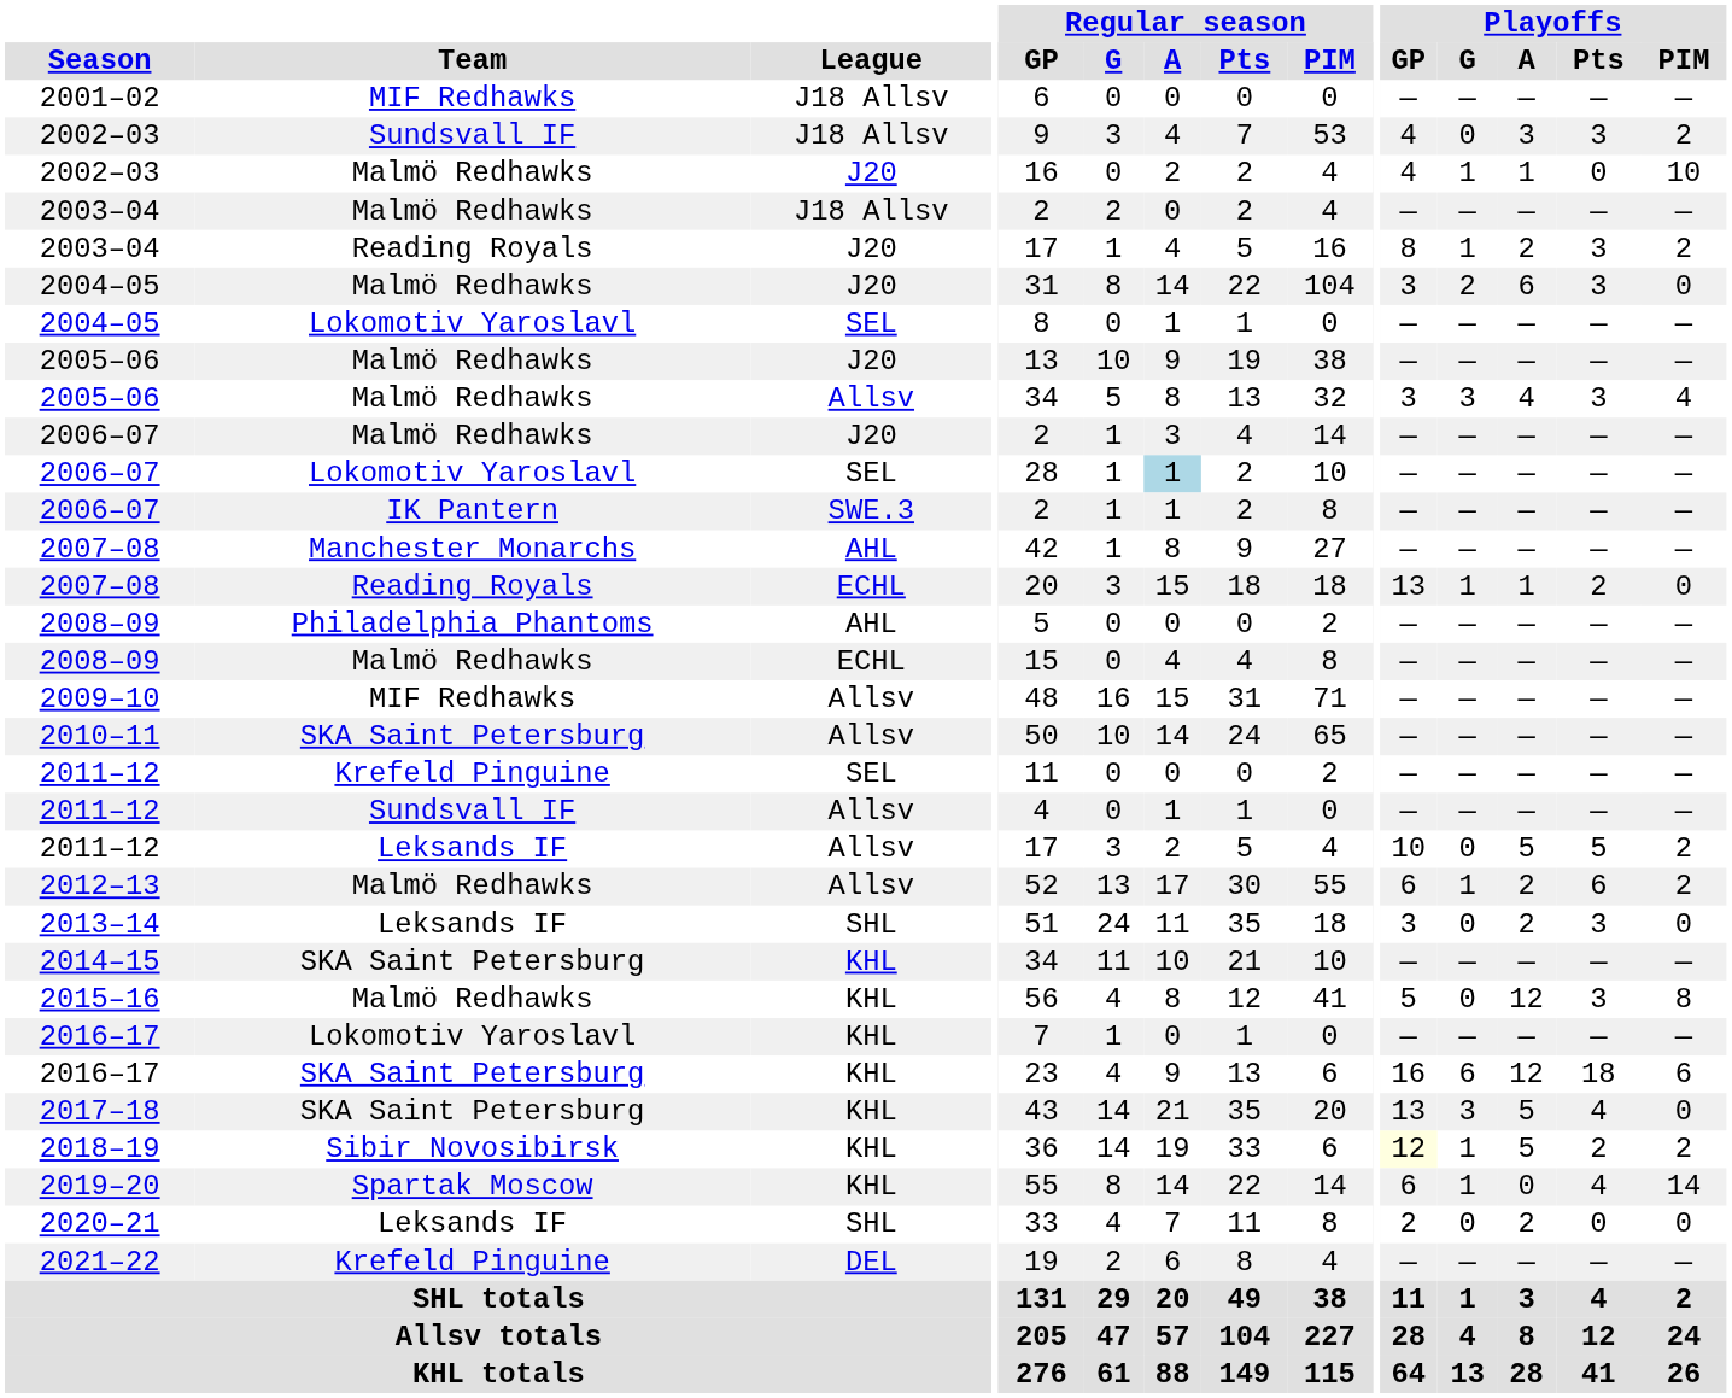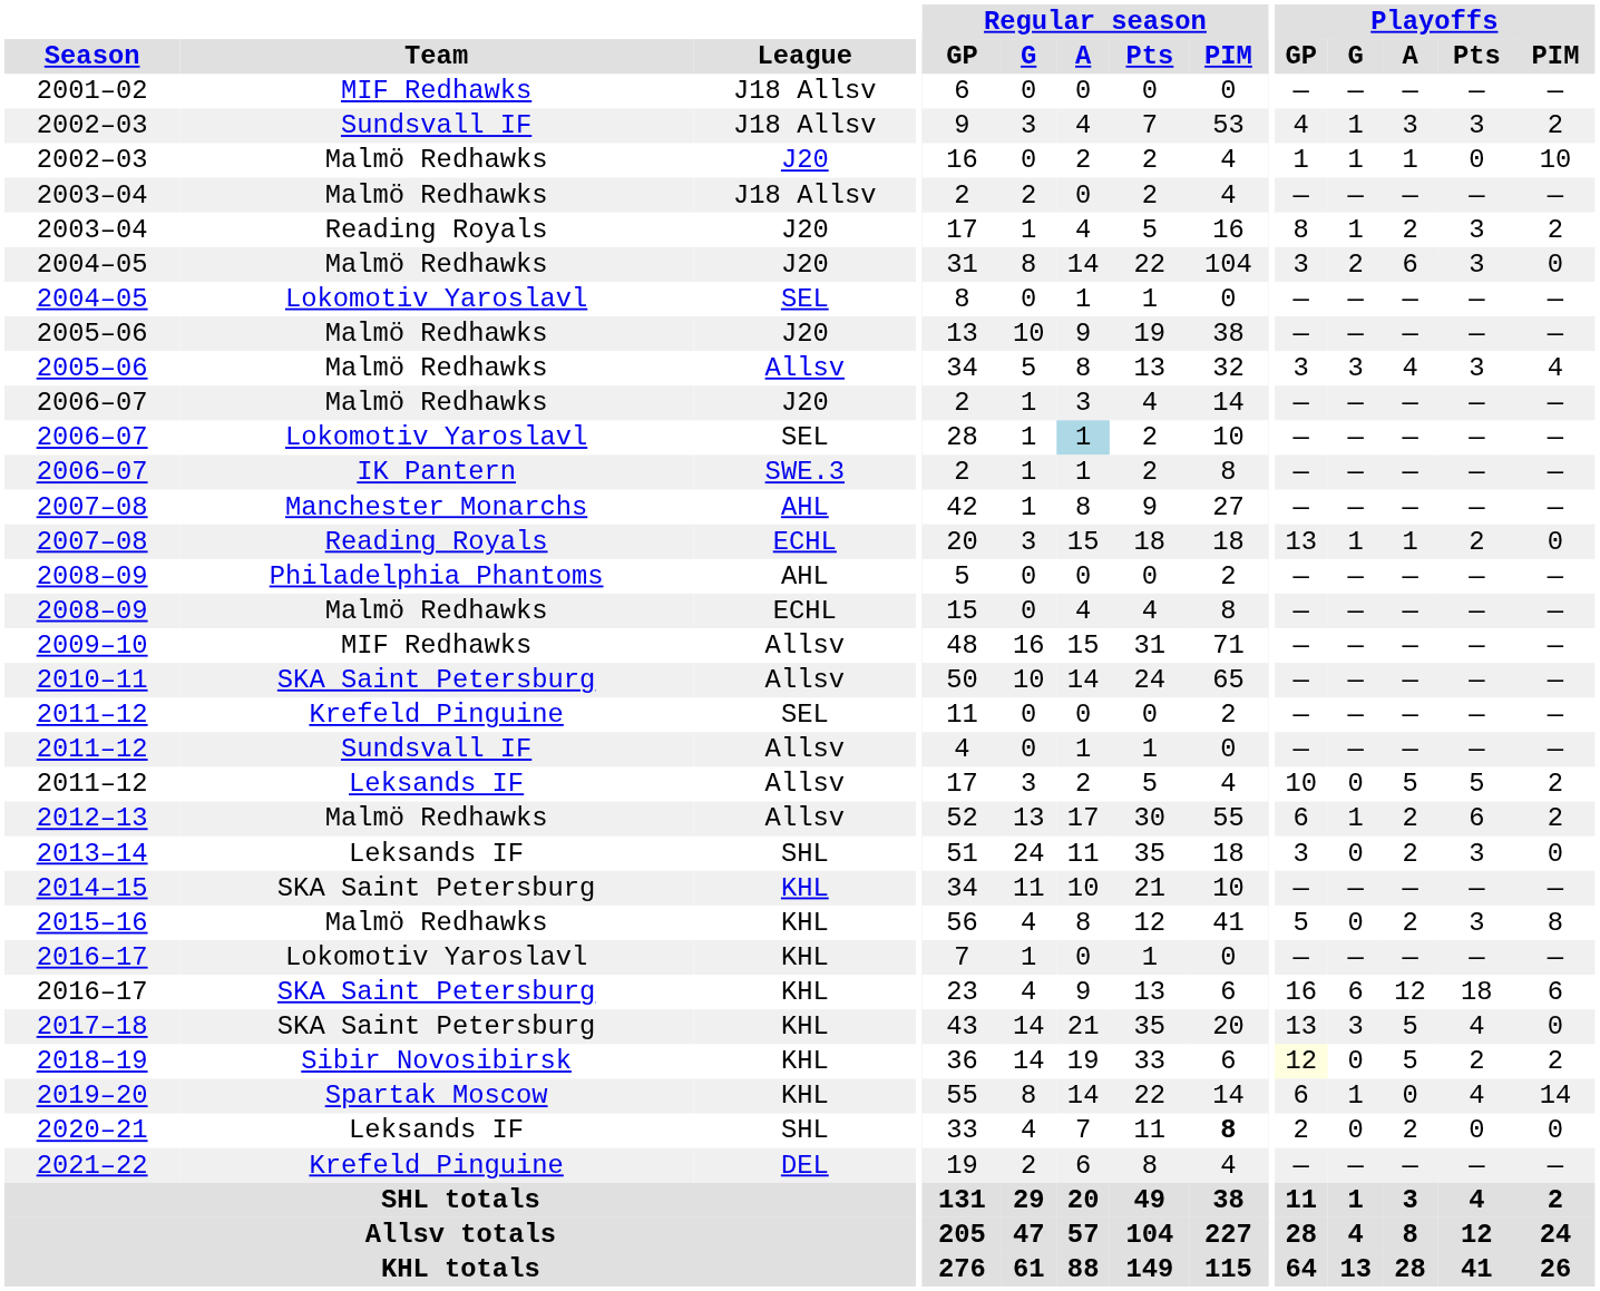2002–03 / J18 Allsv | Playoffs / G: 0 -> 1
2002–03 / J20 | Playoffs / GP: 4 -> 1
2015–16 | Playoffs / A: 12 -> 2
2018–19 | Playoffs / G: 1 -> 0
2020–21 | Regular season / PIM: normal -> bold
